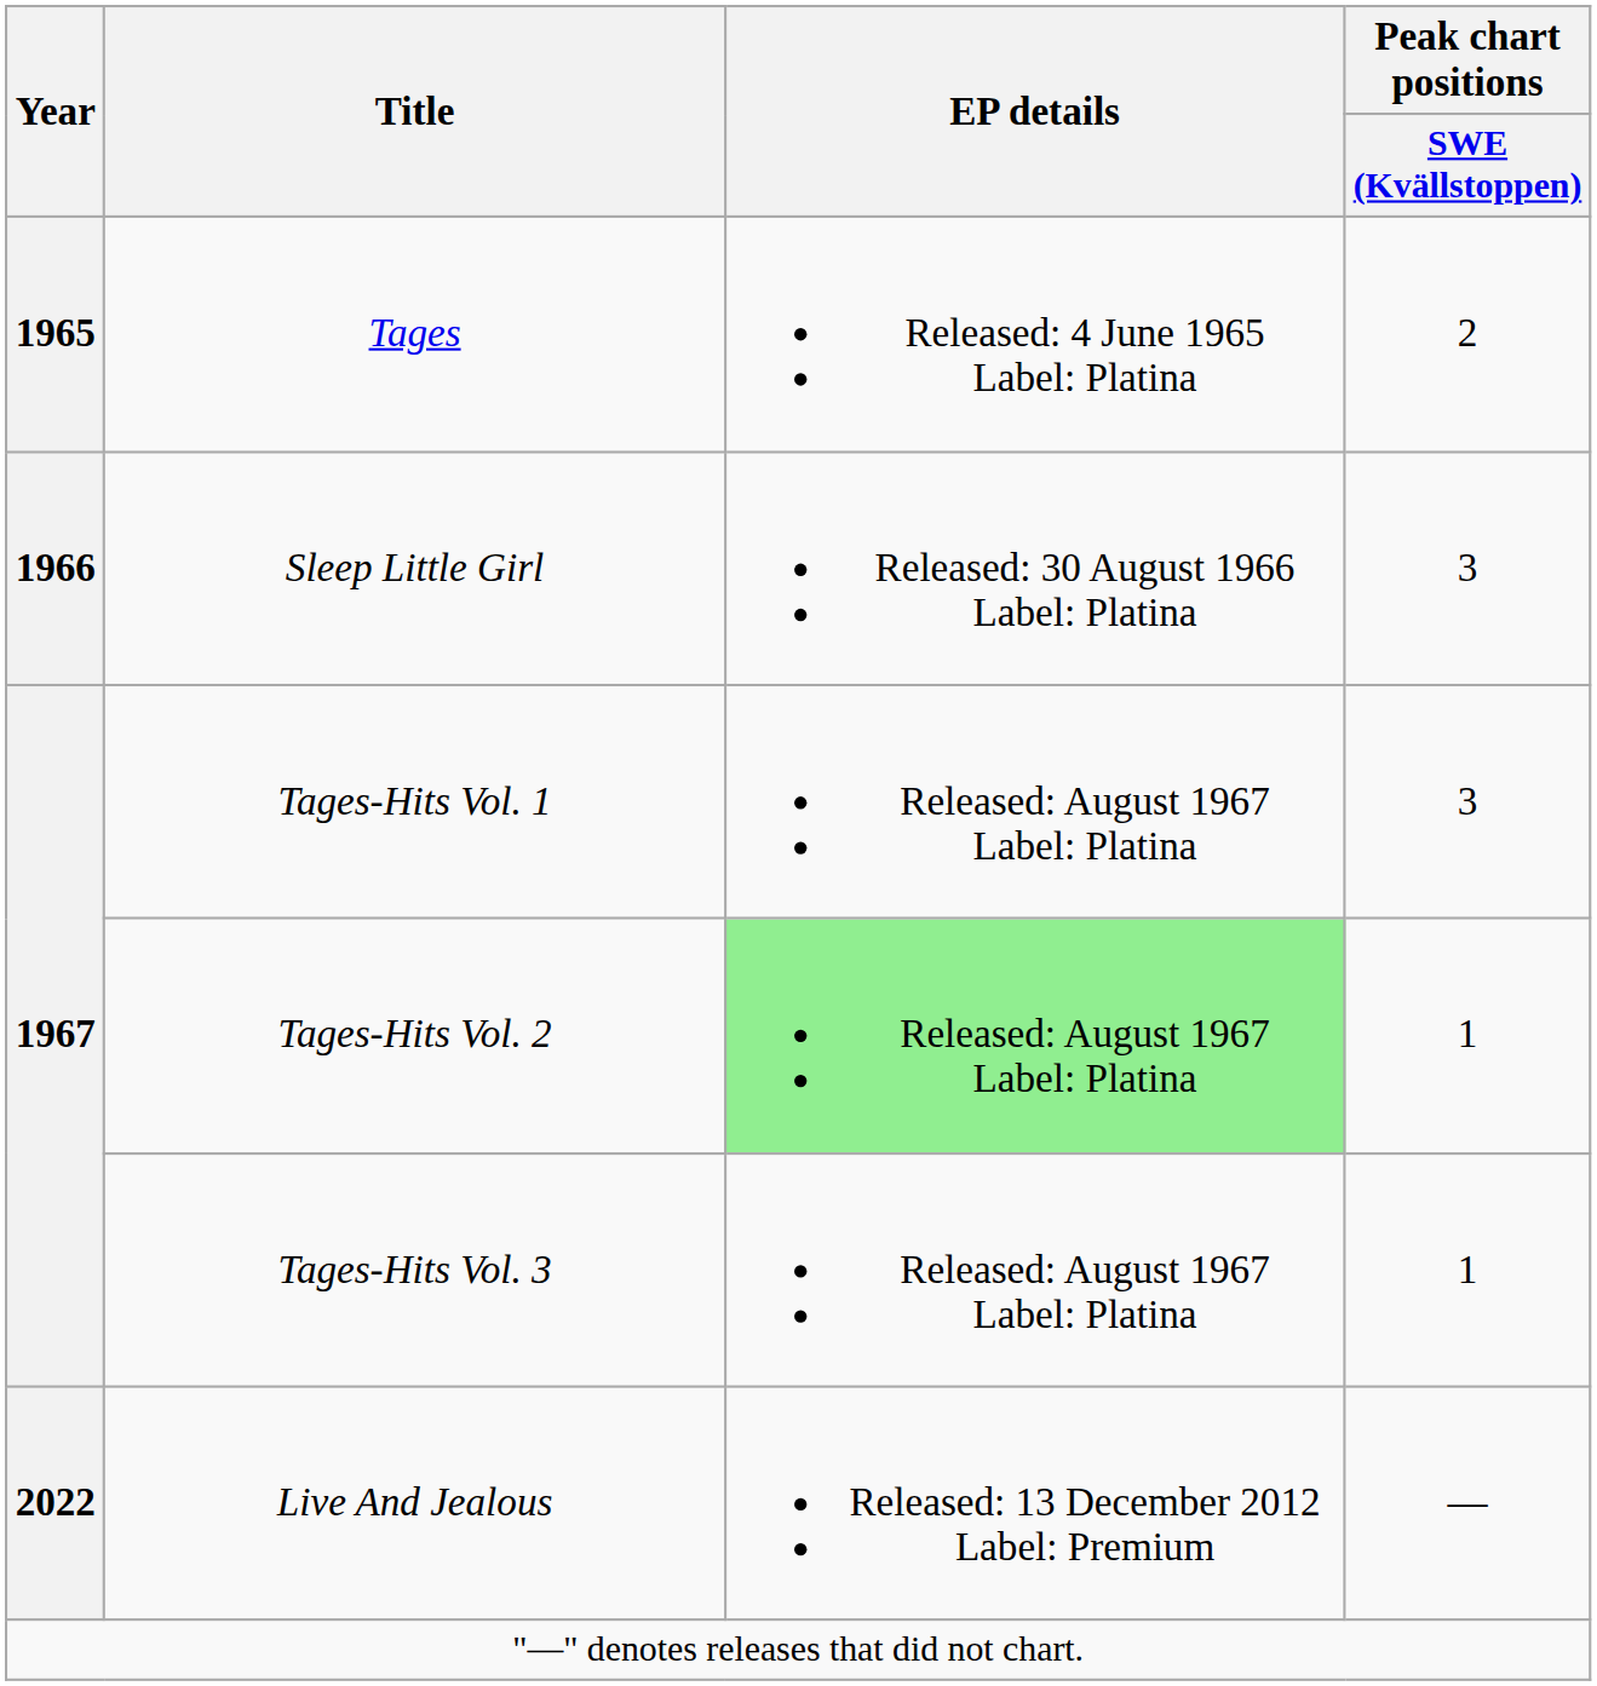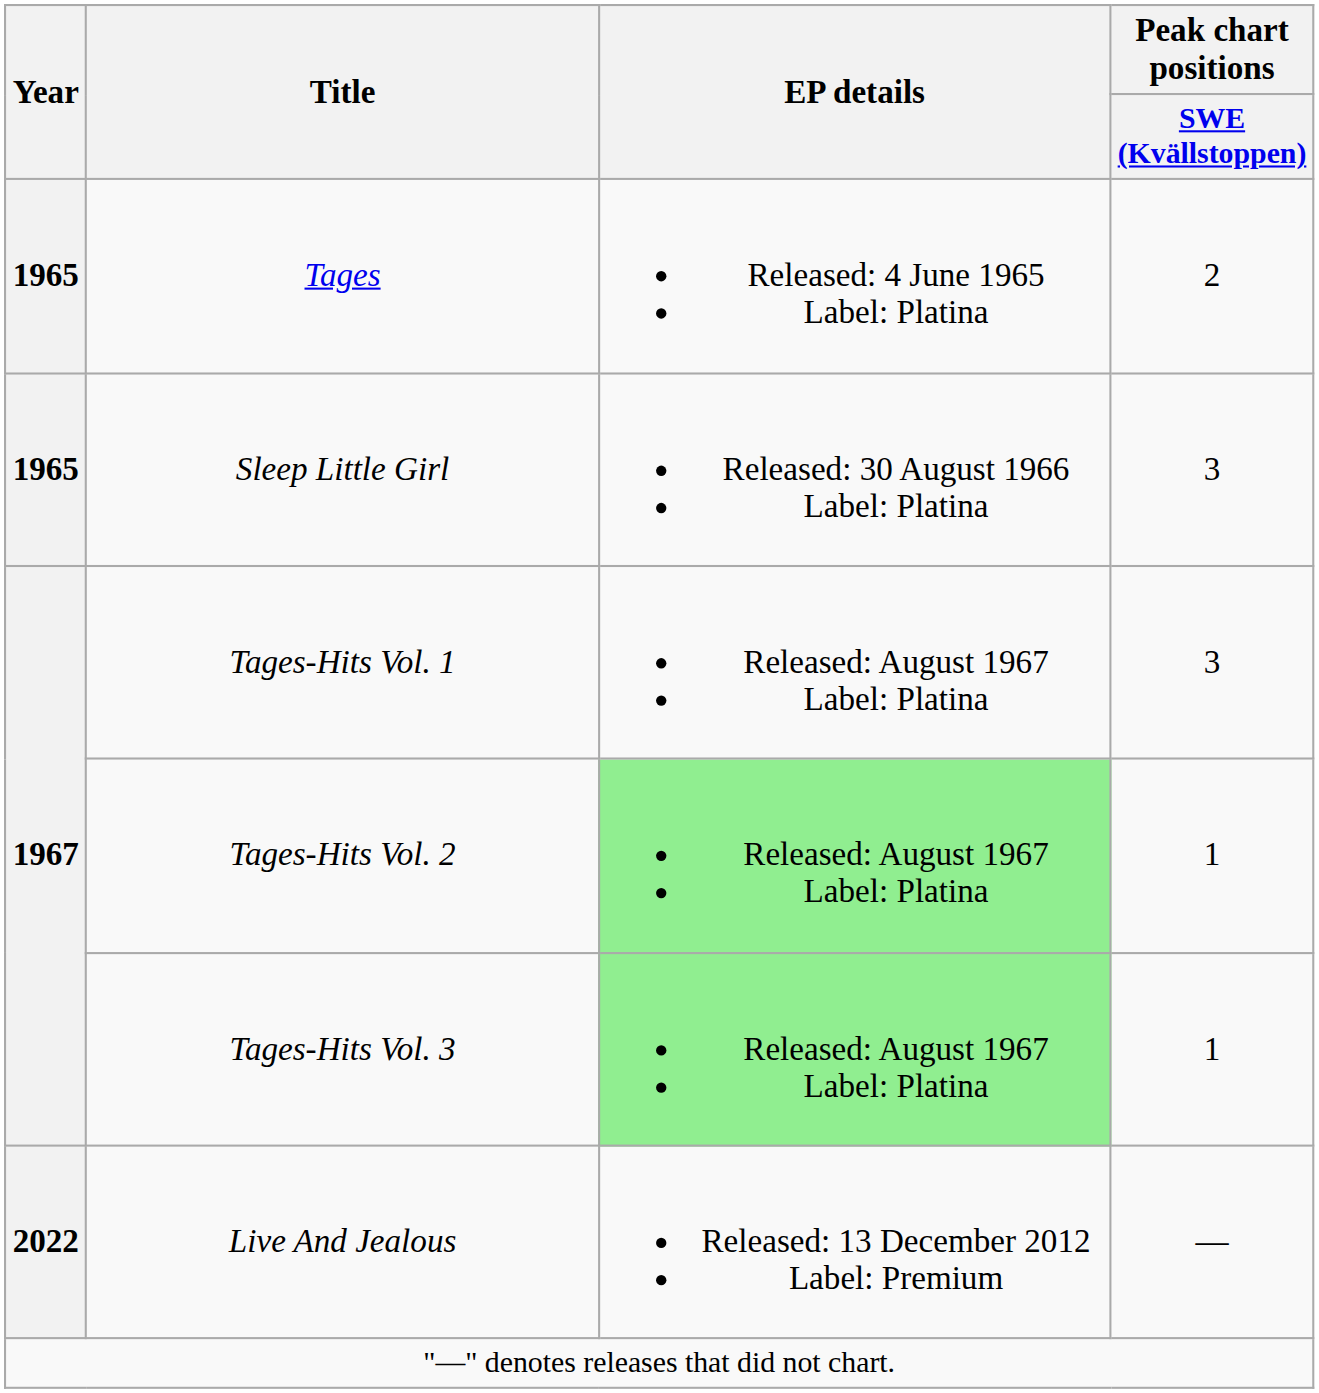Sleep Little Girl | Year: 1966 -> 1965
Tages-Hits Vol. 3 | EP details: no background -> lightgreen background
